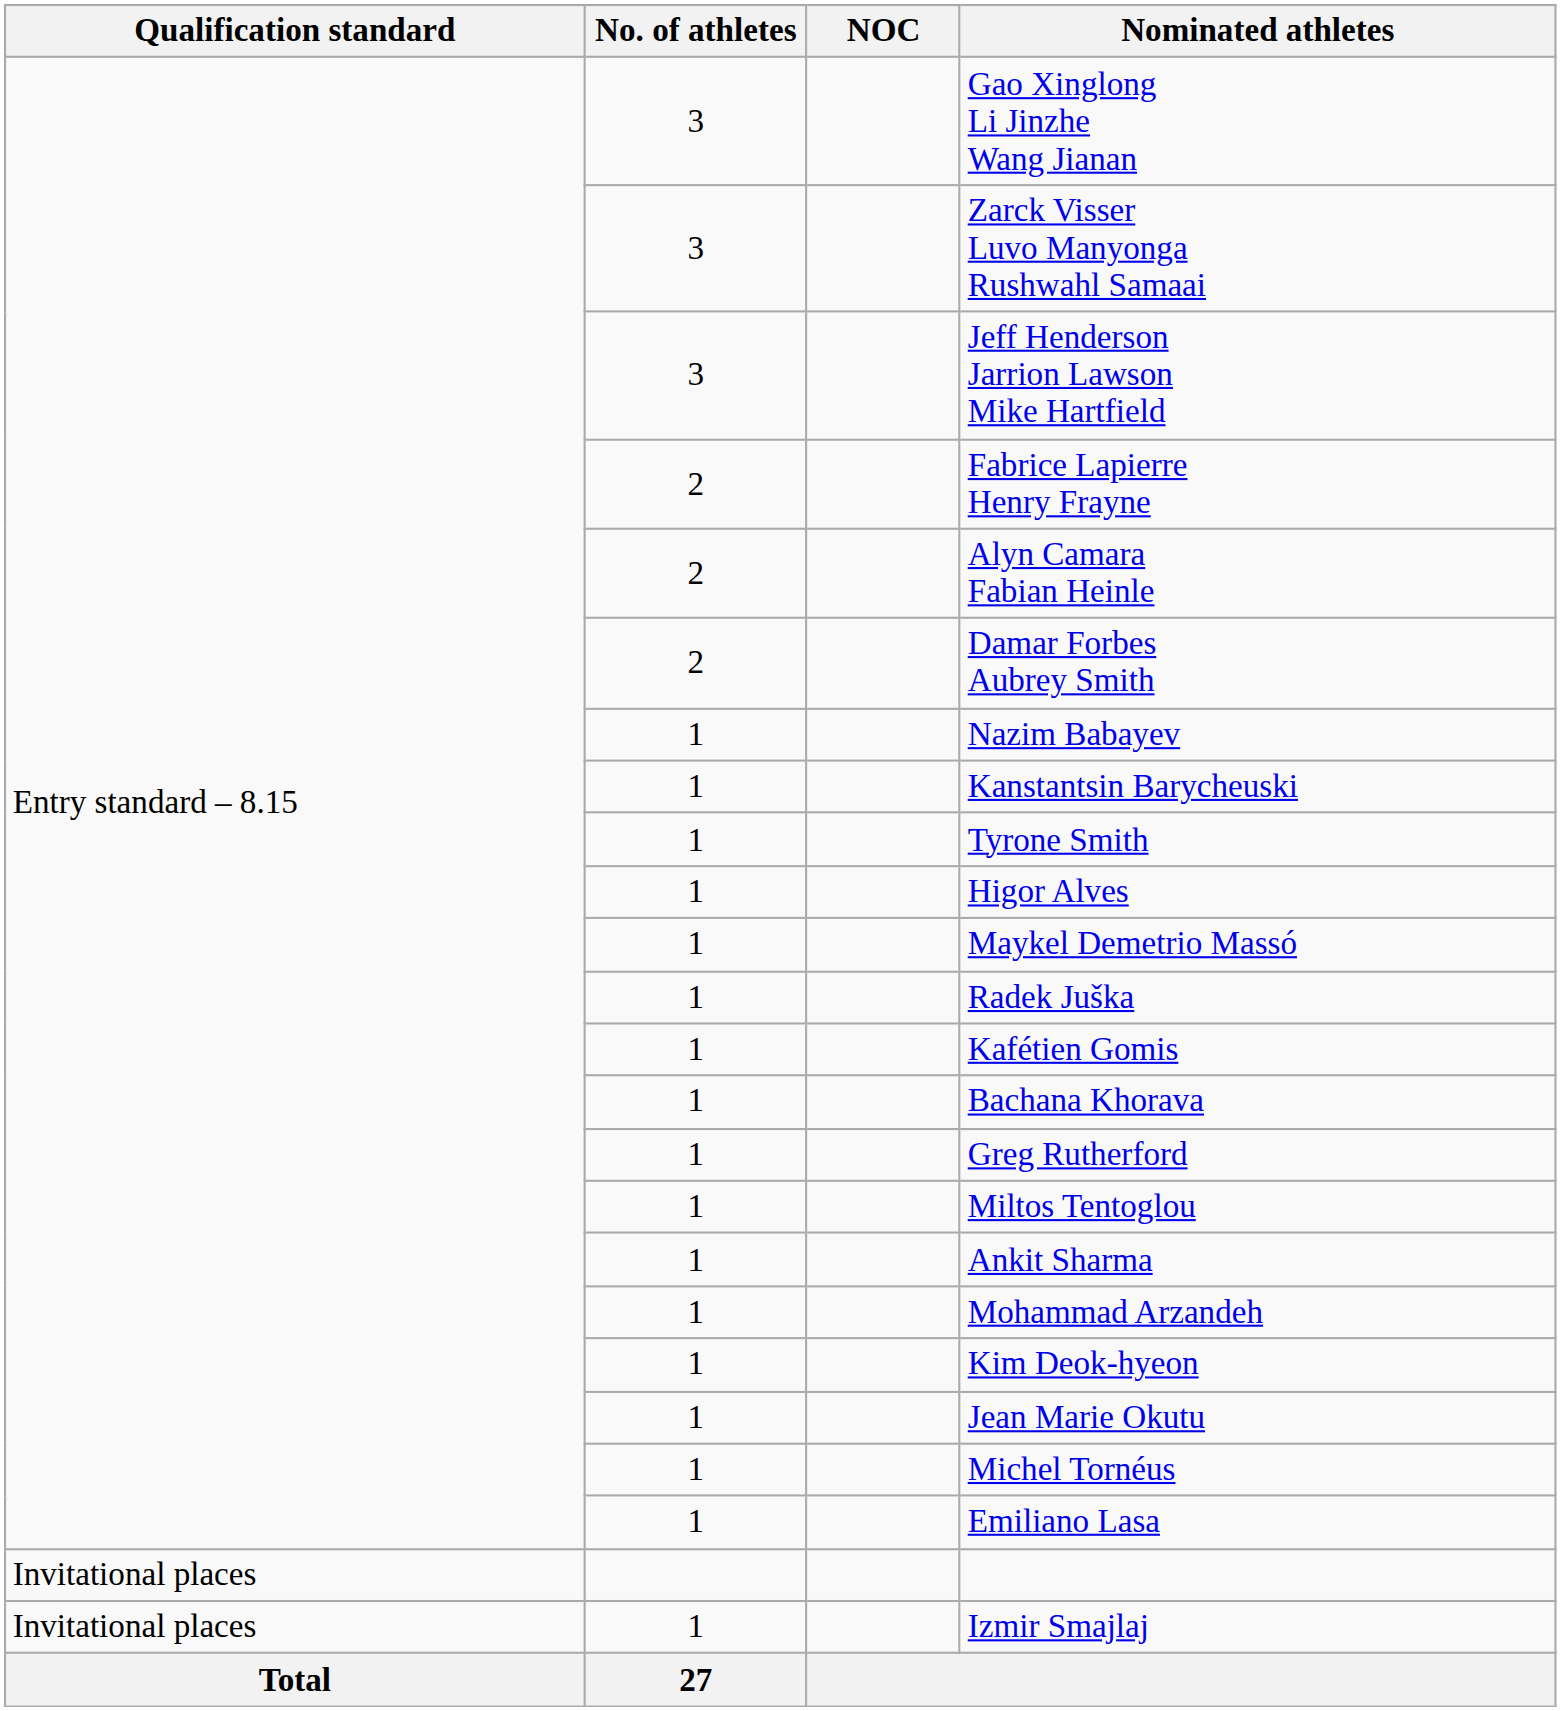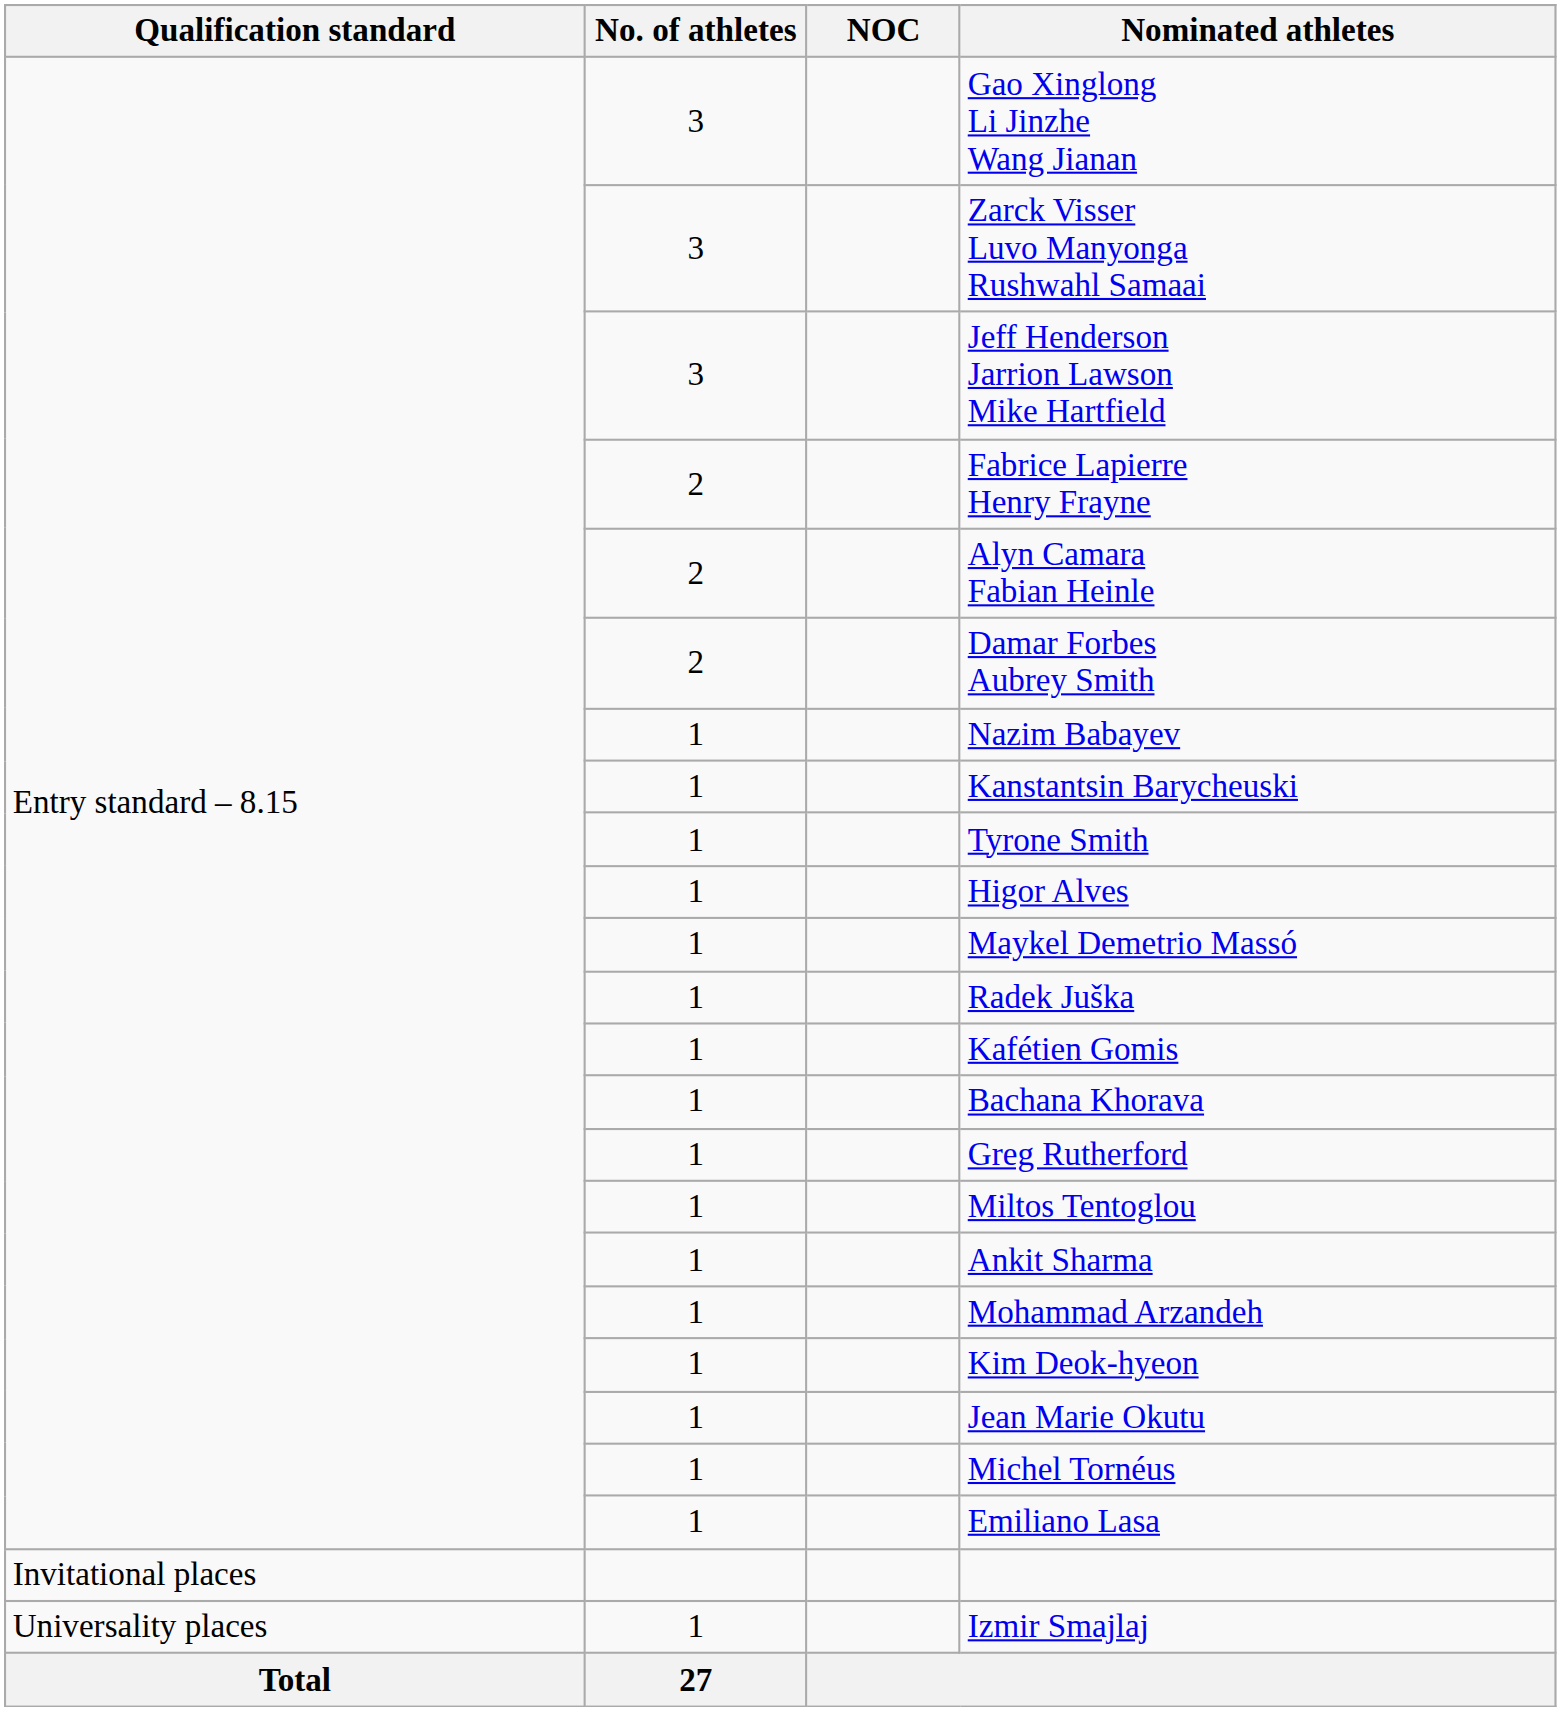Izmir Smajlaj | Qualification standard: Invitational places -> Universality places
